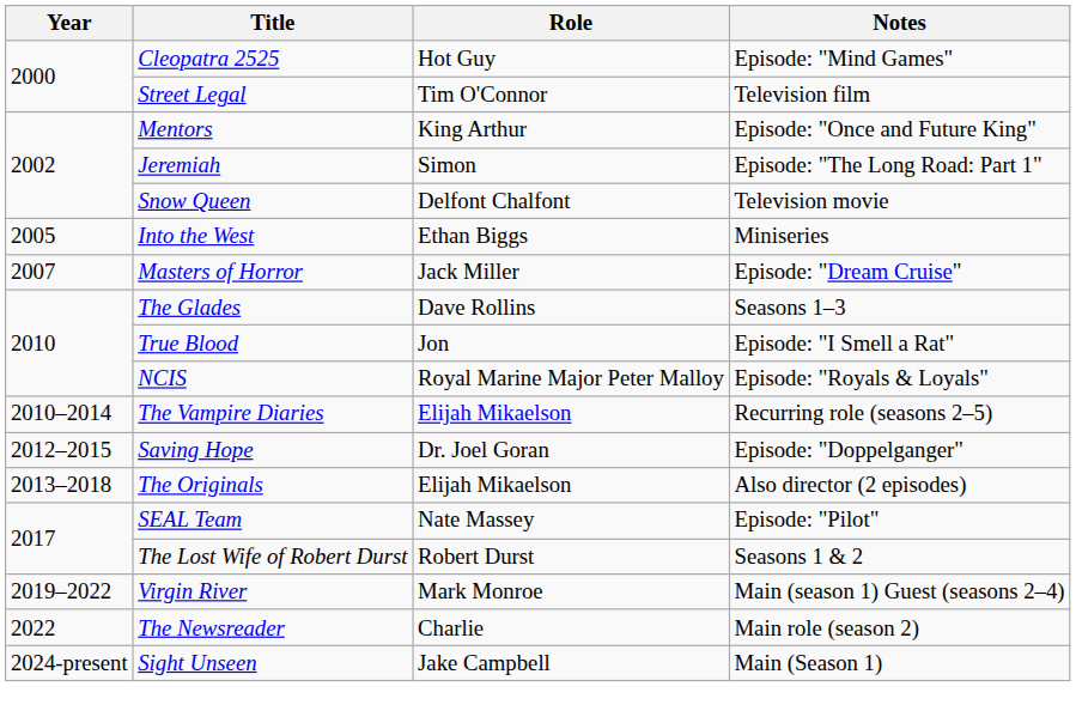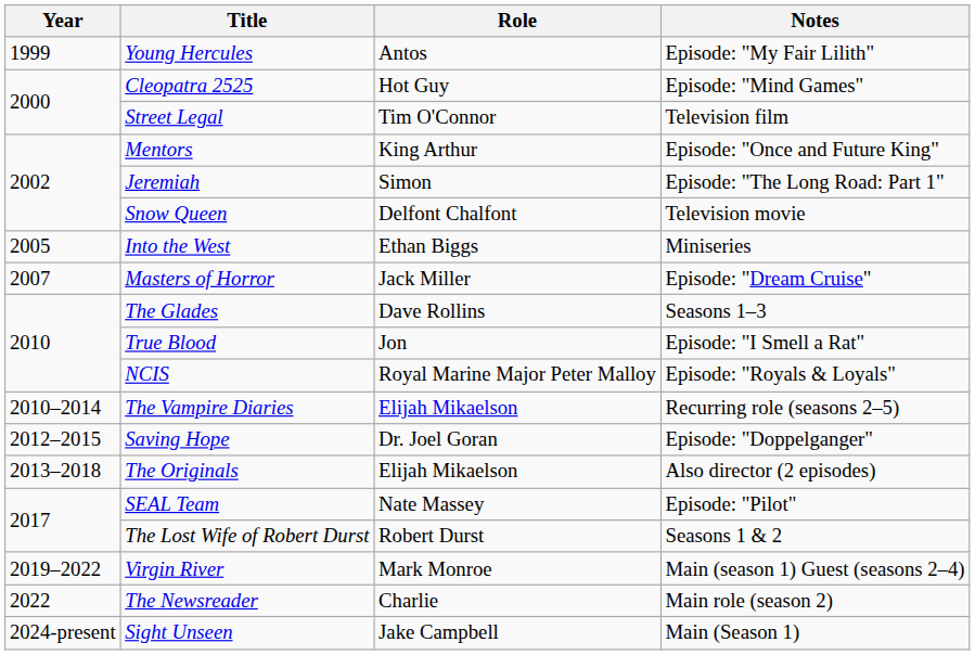+ row: 1999 | Young Hercules | Antos | Episode: "My Fair Lilith"
